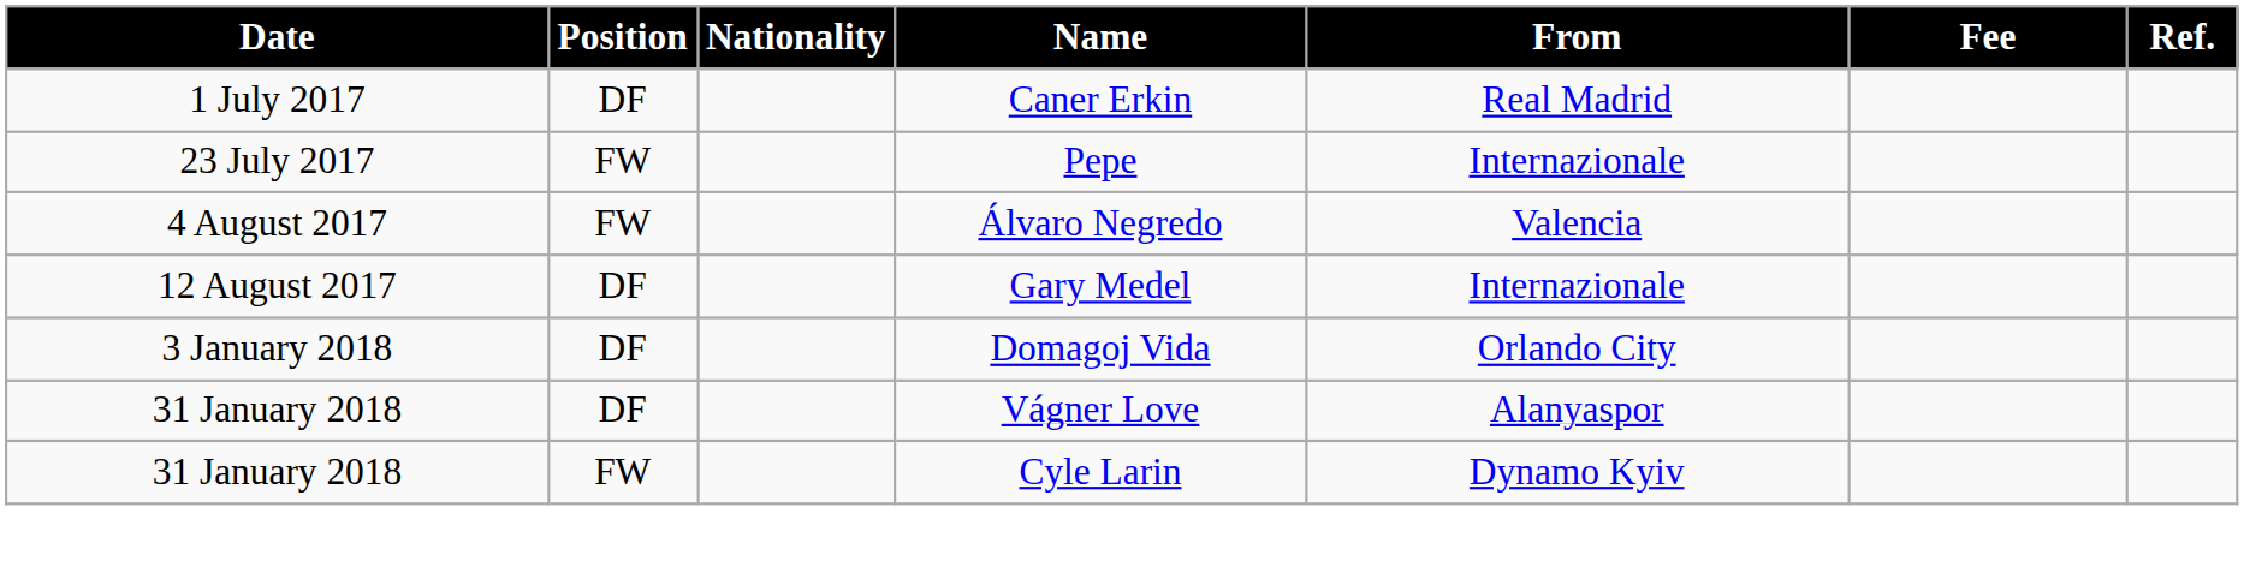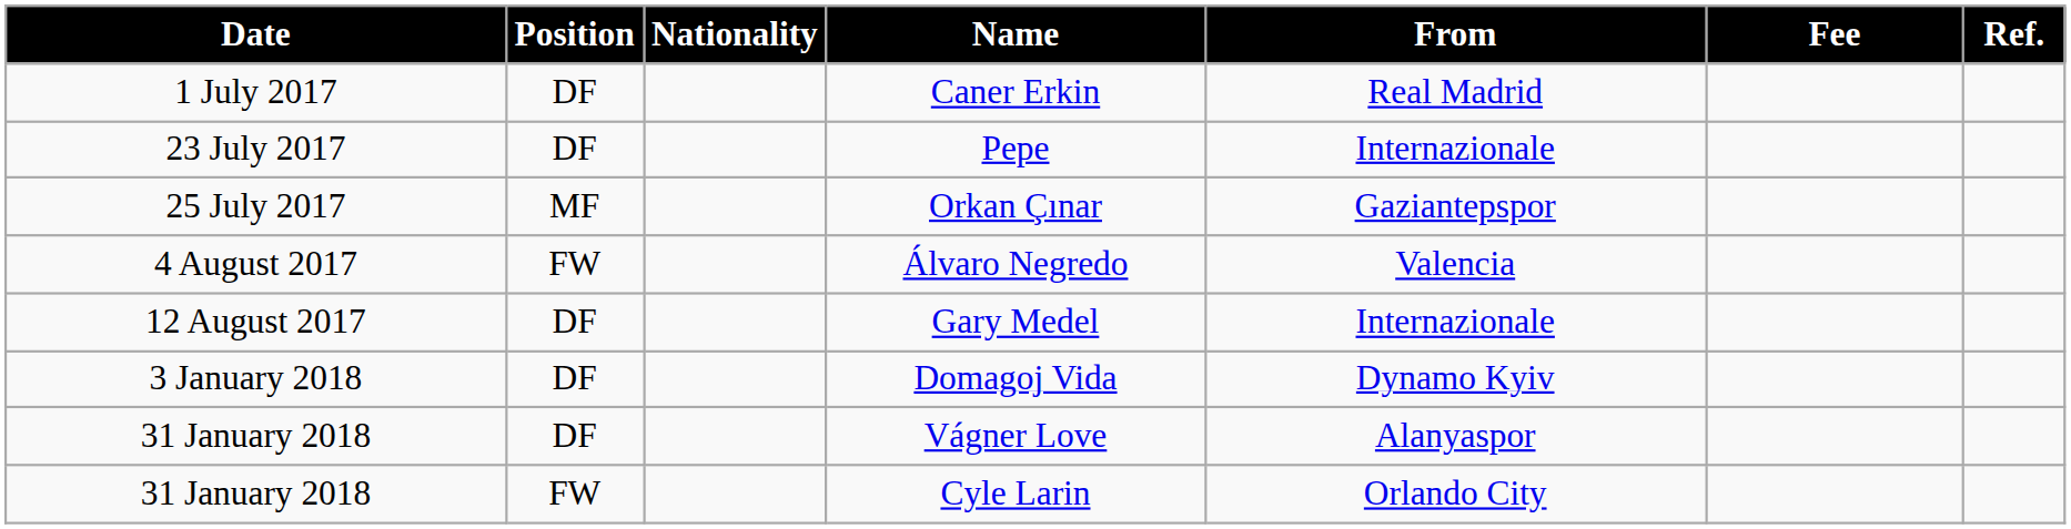Pepe | Position: FW -> DF
+ row: 25 July 2017 | MF | Orkan Çınar | Gaziantepspor
Domagoj Vida | From: Orlando City -> Dynamo Kyiv
Cyle Larin | From: Dynamo Kyiv -> Orlando City
